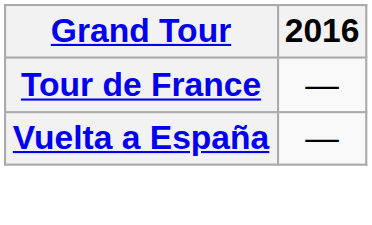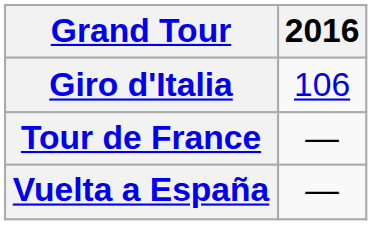+ row: Giro d'Italia | 106
